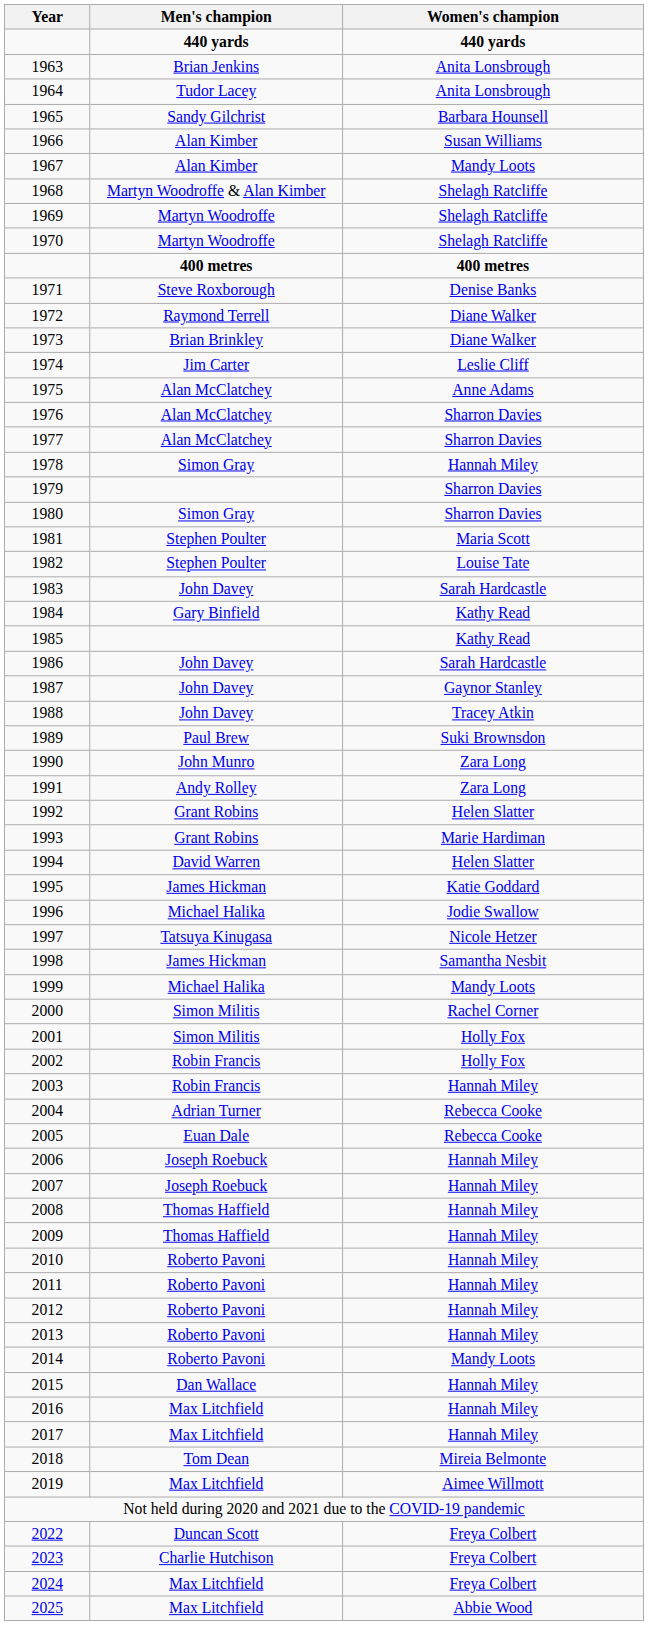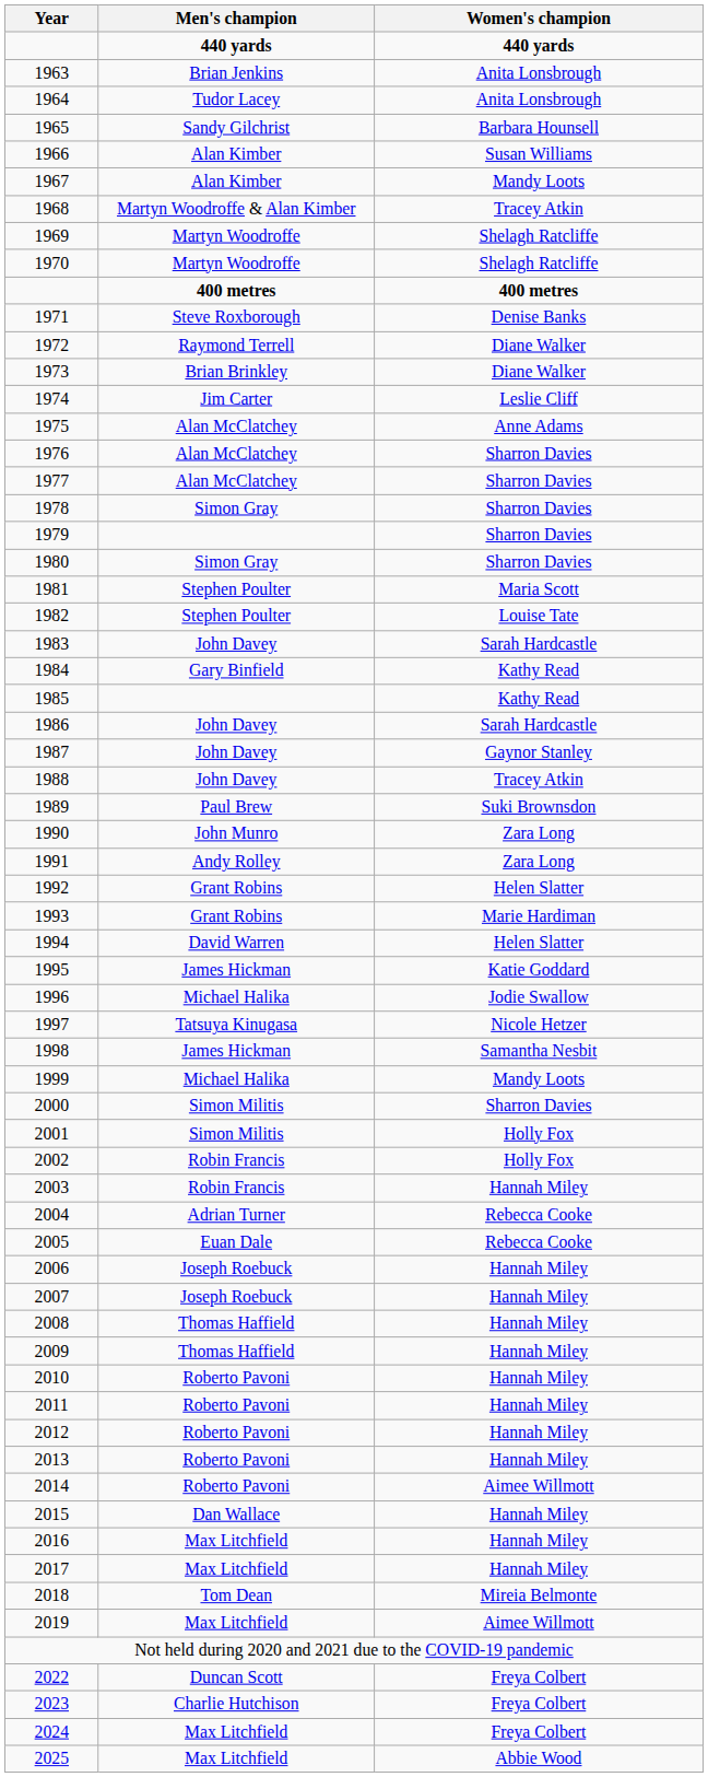1968 | Women's champion: Shelagh Ratcliffe -> Tracey Atkin
1978 | Women's champion: Hannah Miley -> Sharron Davies
2000 | Women's champion: Rachel Corner -> Sharron Davies
2014 | Women's champion: Mandy Loots -> Aimee Willmott
